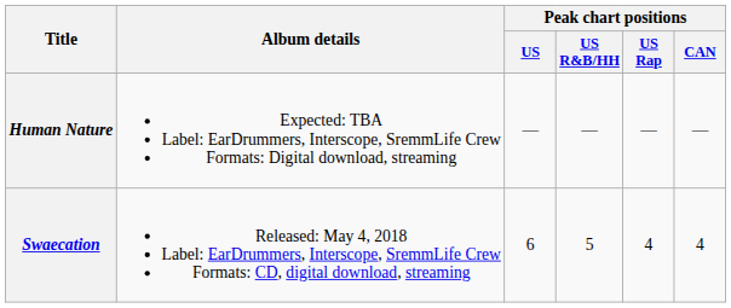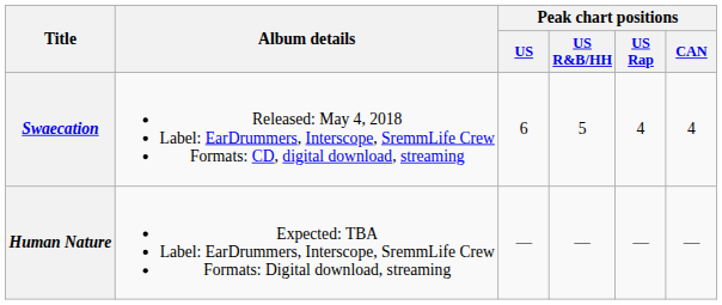rows swapped: Swaecation <-> Human Nature
